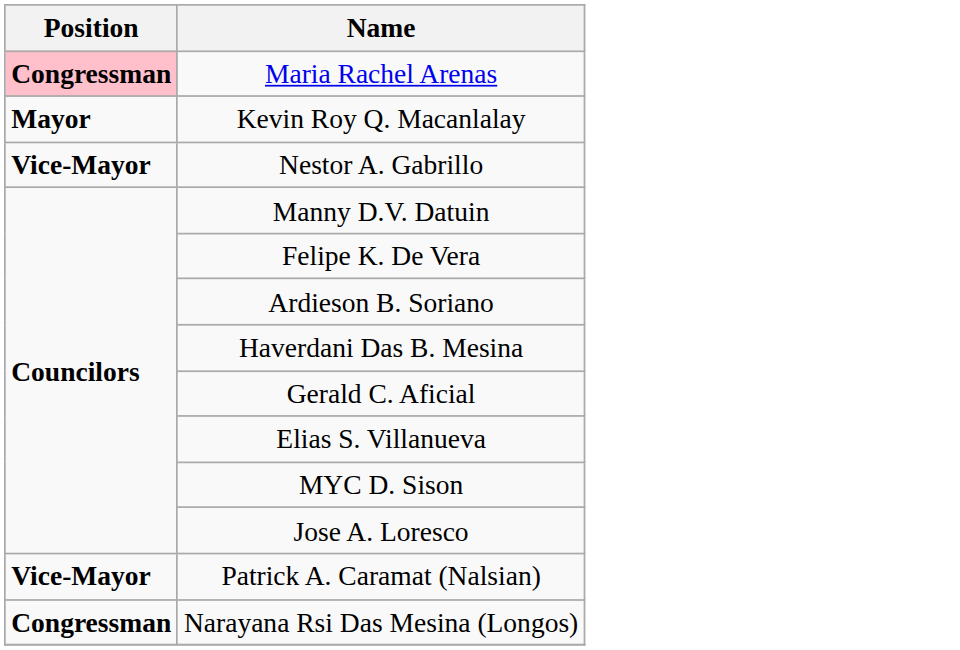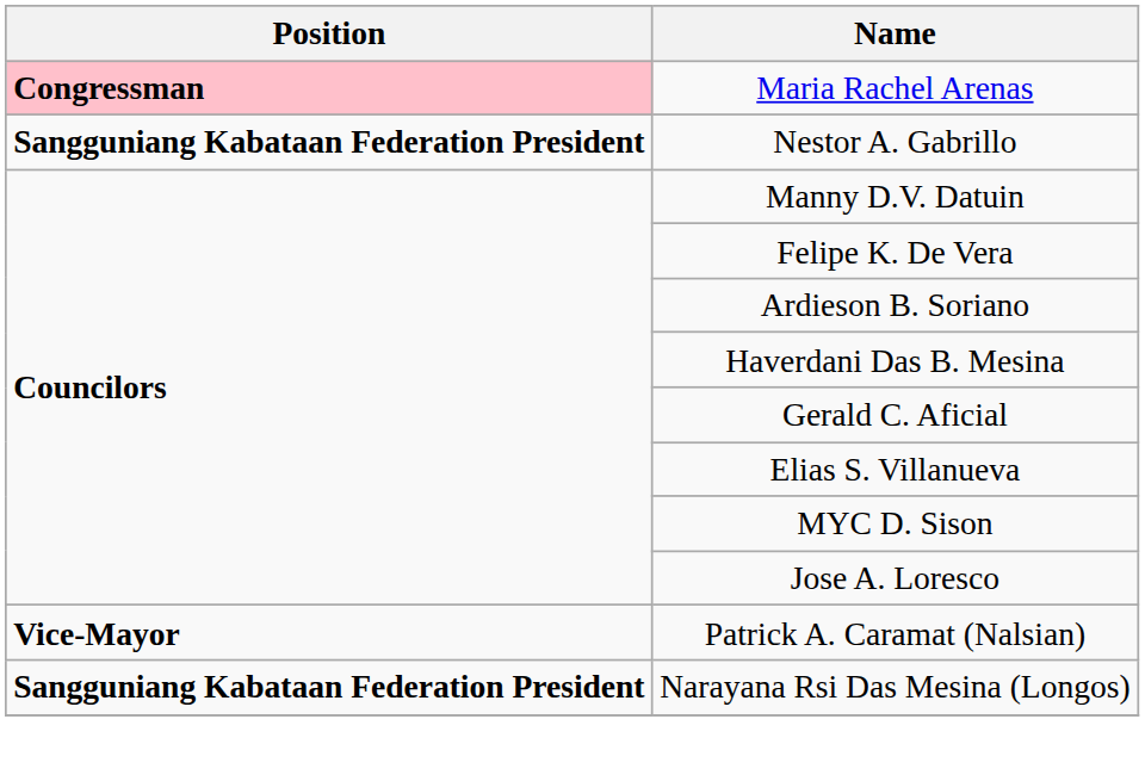- row: Mayor | Kevin Roy Q. Macanlalay
Nestor A. Gabrillo | Position: Vice-Mayor -> Sangguniang Kabataan Federation President
Narayana Rsi Das Mesina (Longos) | Position: Congressman -> Sangguniang Kabataan Federation President
